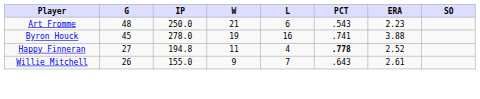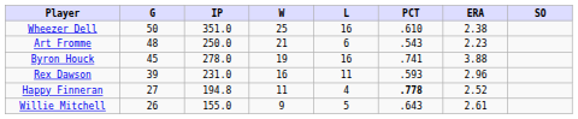+ row: Wheezer Dell | 50 | 351.0 | 25 | 16 | .610 | 2.38
+ row: Rex Dawson | 39 | 231.0 | 16 | 11 | .593 | 2.96
Willie Mitchell | L: 7 -> 5
